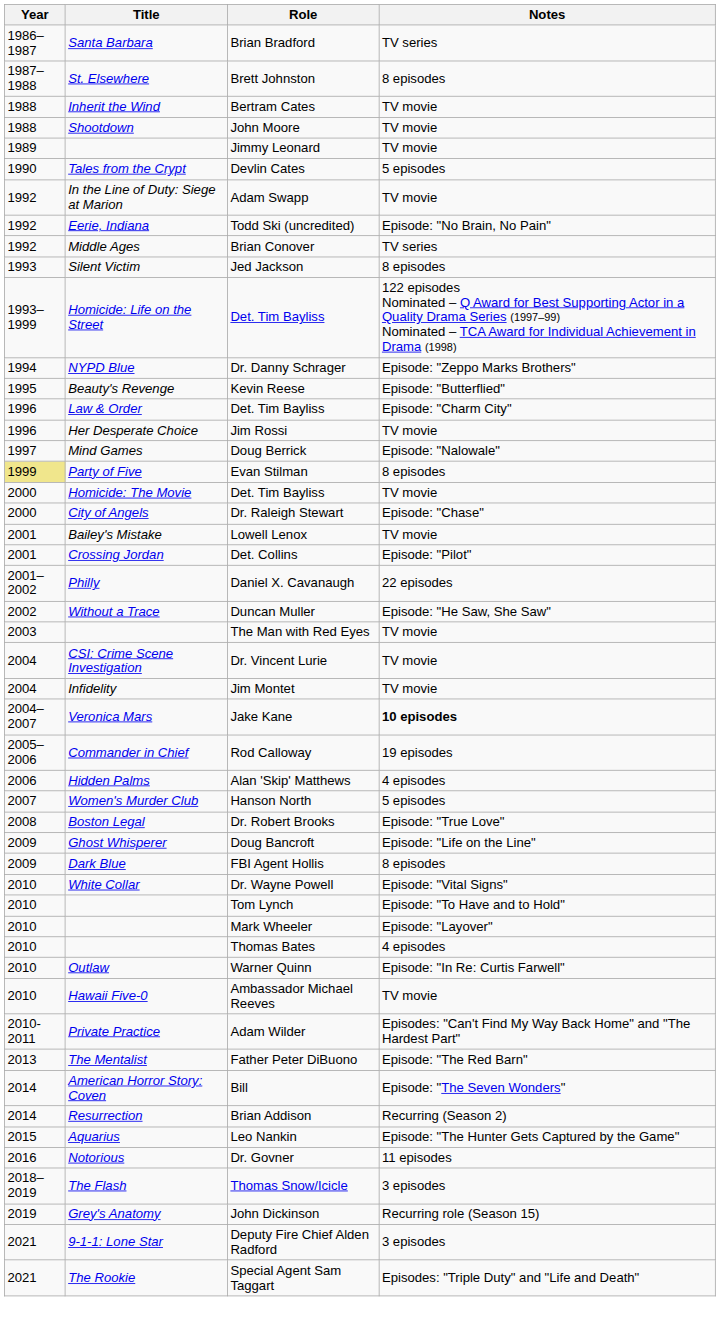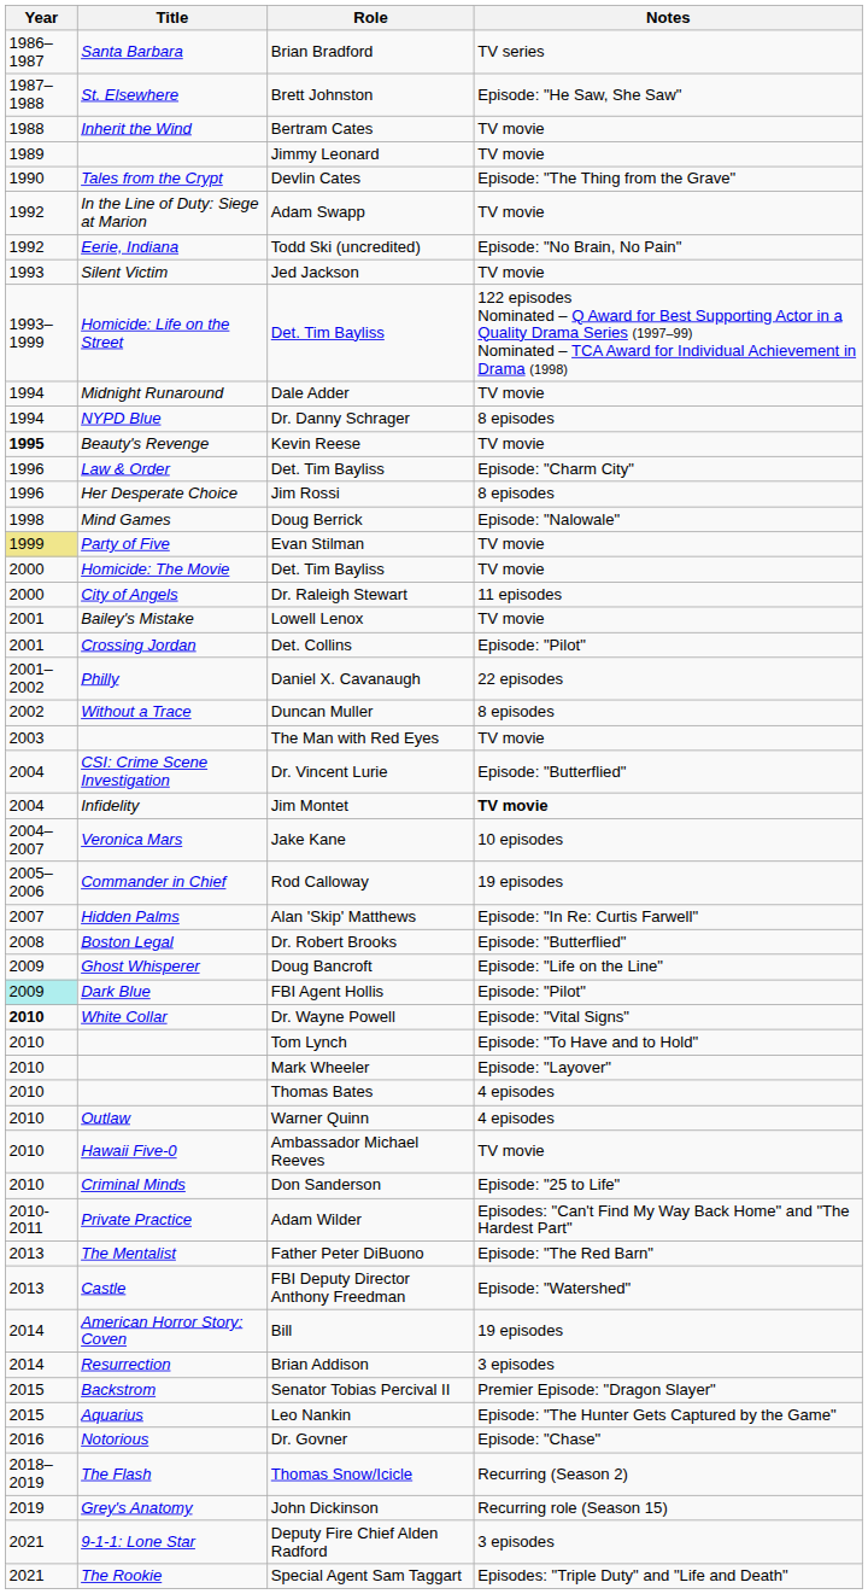Brett Johnston | Notes: 8 episodes -> Episode: "He Saw, She Saw"
- row: 1988 | Shootdown | John Moore | TV movie
Devlin Cates | Notes: 5 episodes -> Episode: "The Thing from the Grave"
- row: 1992 | Middle Ages | Brian Conover | TV series
Jed Jackson | Notes: 8 episodes -> TV movie
+ row: 1994 | Midnight Runaround | Dale Adder | TV movie
Dr. Danny Schrager | Notes: Episode: "Zeppo Marks Brothers" -> 8 episodes
Kevin Reese | Year: normal -> bold
Kevin Reese | Notes: Episode: "Butterflied" -> TV movie
Jim Rossi | Notes: TV movie -> 8 episodes
Doug Berrick | Year: 1997 -> 1998
Evan Stilman | Notes: 8 episodes -> TV movie
Dr. Raleigh Stewart | Notes: Episode: "Chase" -> 11 episodes
Duncan Muller | Notes: Episode: "He Saw, She Saw" -> 8 episodes
Dr. Vincent Lurie | Notes: TV movie -> Episode: "Butterflied"
Jim Montet | Notes: normal -> bold
Jake Kane | Notes: bold -> normal
Alan 'Skip' Matthews | Year: 2006 -> 2007
Alan 'Skip' Matthews | Notes: 4 episodes -> Episode: "In Re: Curtis Farwell"
- row: 2007 | Women's Murder Club | Hanson North | 5 episodes
Dr. Robert Brooks | Notes: Episode: "True Love" -> Episode: "Butterflied"
FBI Agent Hollis | Year: no background -> paleturquoise background
FBI Agent Hollis | Notes: 8 episodes -> Episode: "Pilot"
Dr. Wayne Powell | Year: normal -> bold
Warner Quinn | Notes: Episode: "In Re: Curtis Farwell" -> 4 episodes
+ row: 2010 | Criminal Minds | Don Sanderson | Episode: "25 to Life"
+ row: 2013 | Castle | FBI Deputy Director Anthony Freedman | Episode: "Watershed"
Bill | Notes: Episode: "The Seven Wonders" -> 19 episodes
Brian Addison | Notes: Recurring (Season 2) -> 3 episodes
+ row: 2015 | Backstrom | Senator Tobias Percival II | Premier Episode: "Dragon Slayer"
Dr. Govner | Notes: 11 episodes -> Episode: "Chase"
Thomas Snow/Icicle | Notes: 3 episodes -> Recurring (Season 2)
